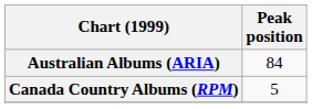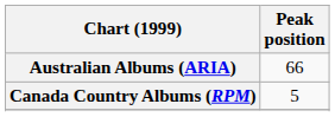Australian Albums (ARIA) | Peak position: 84 -> 66
